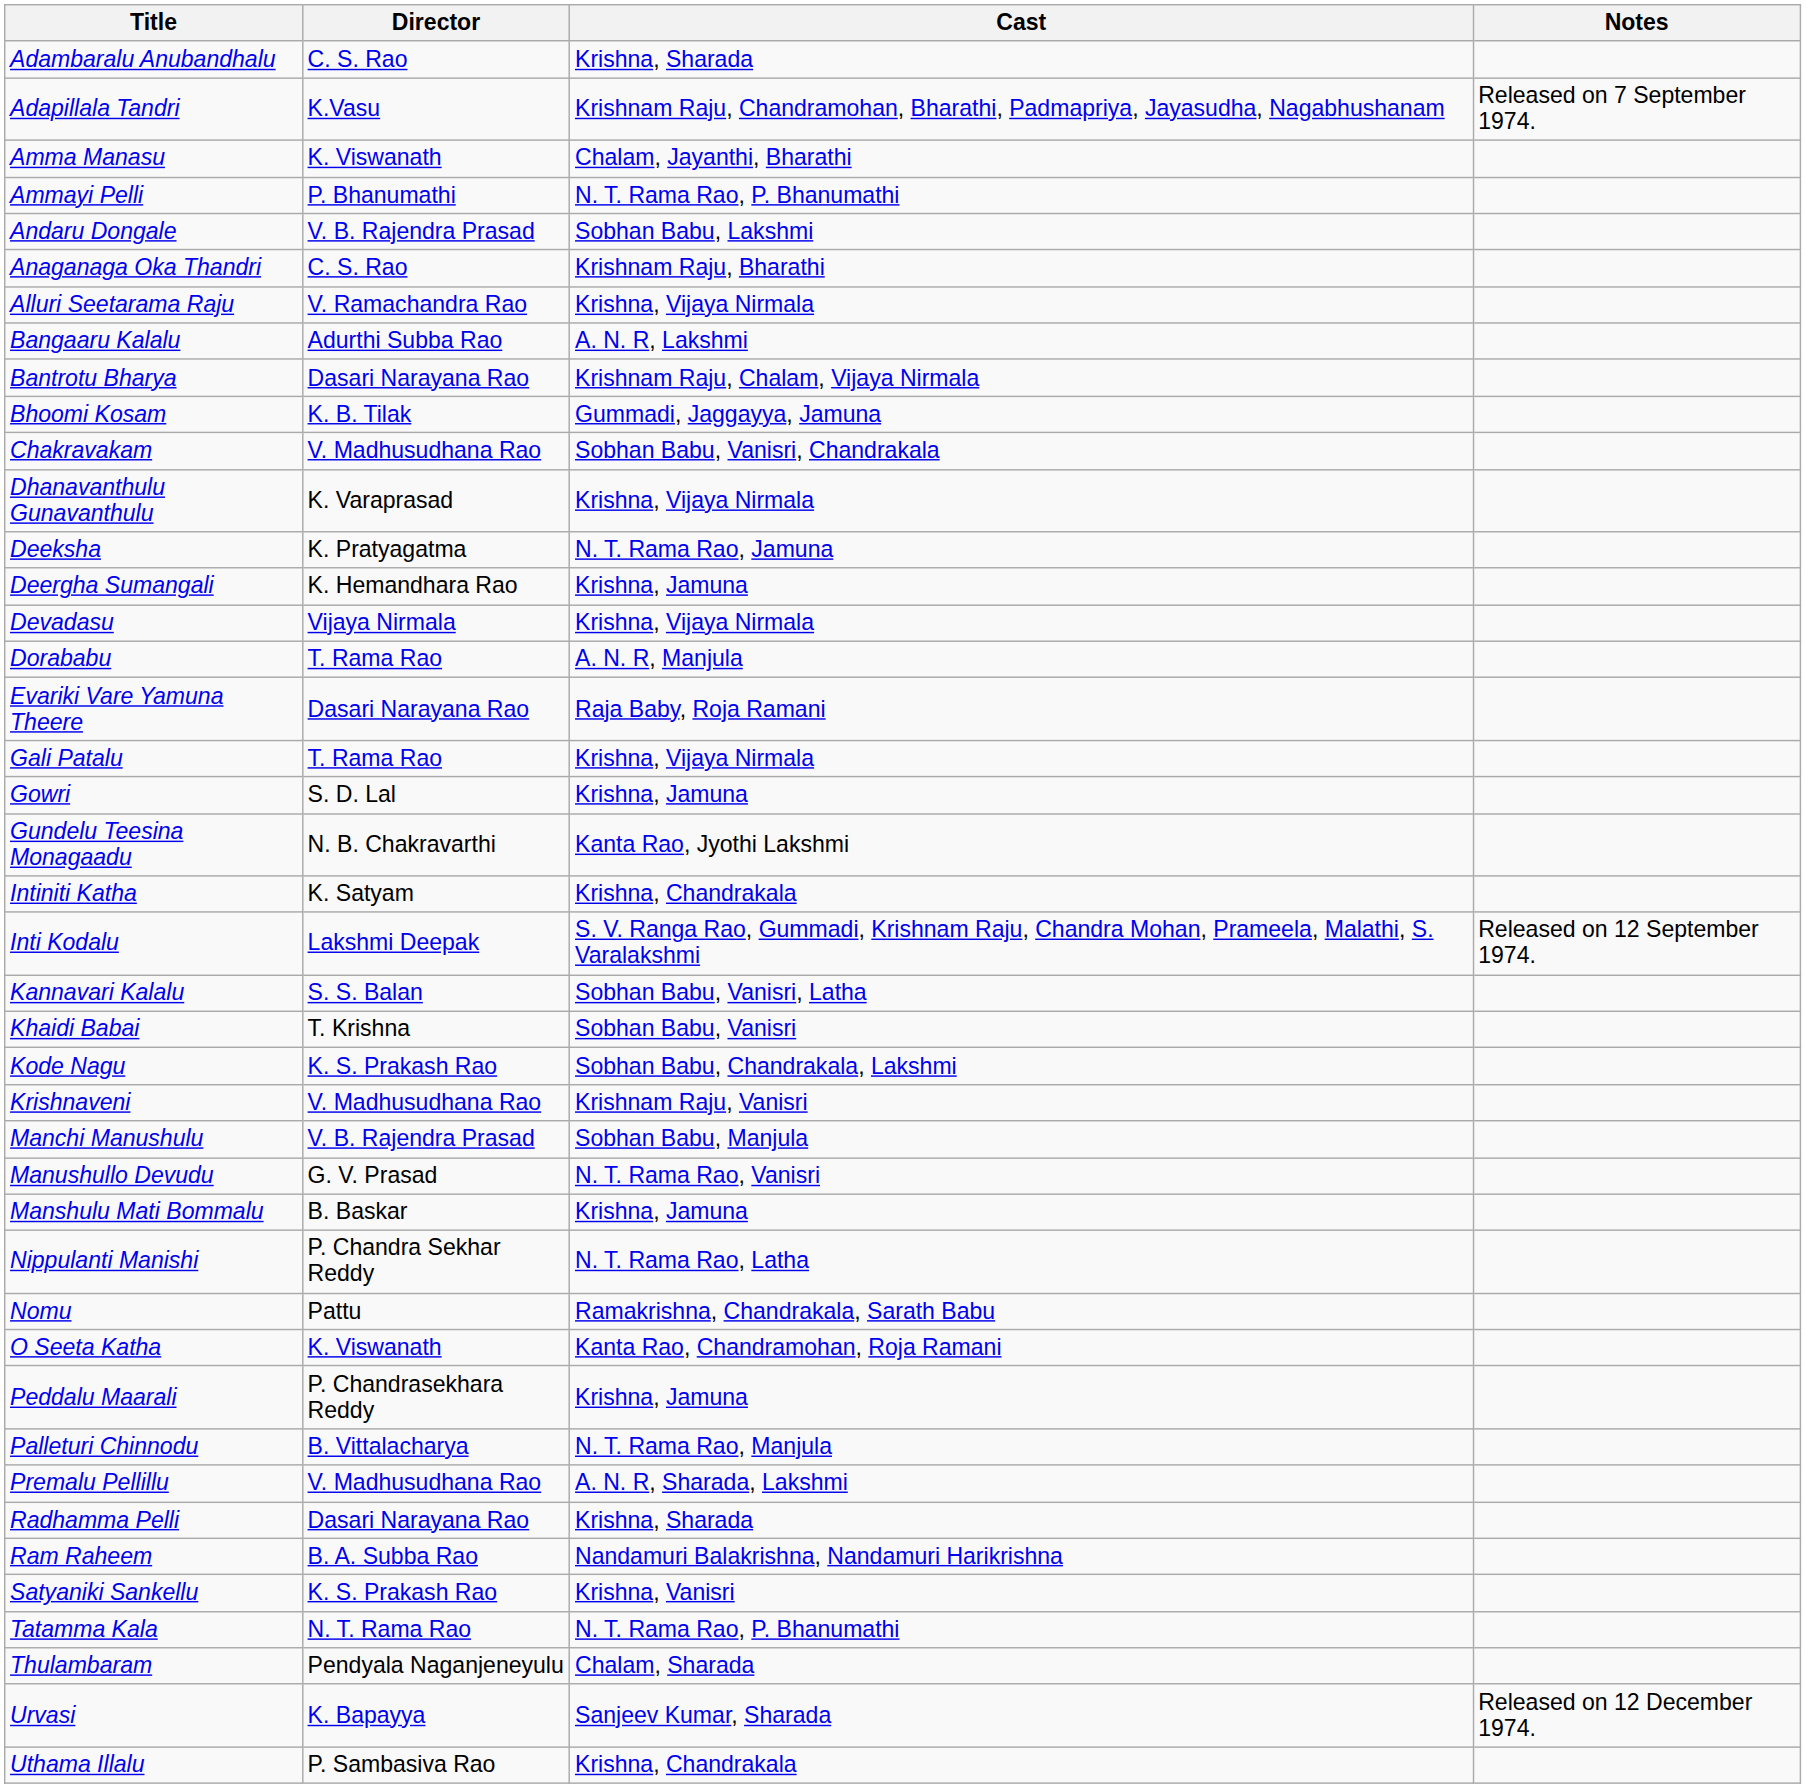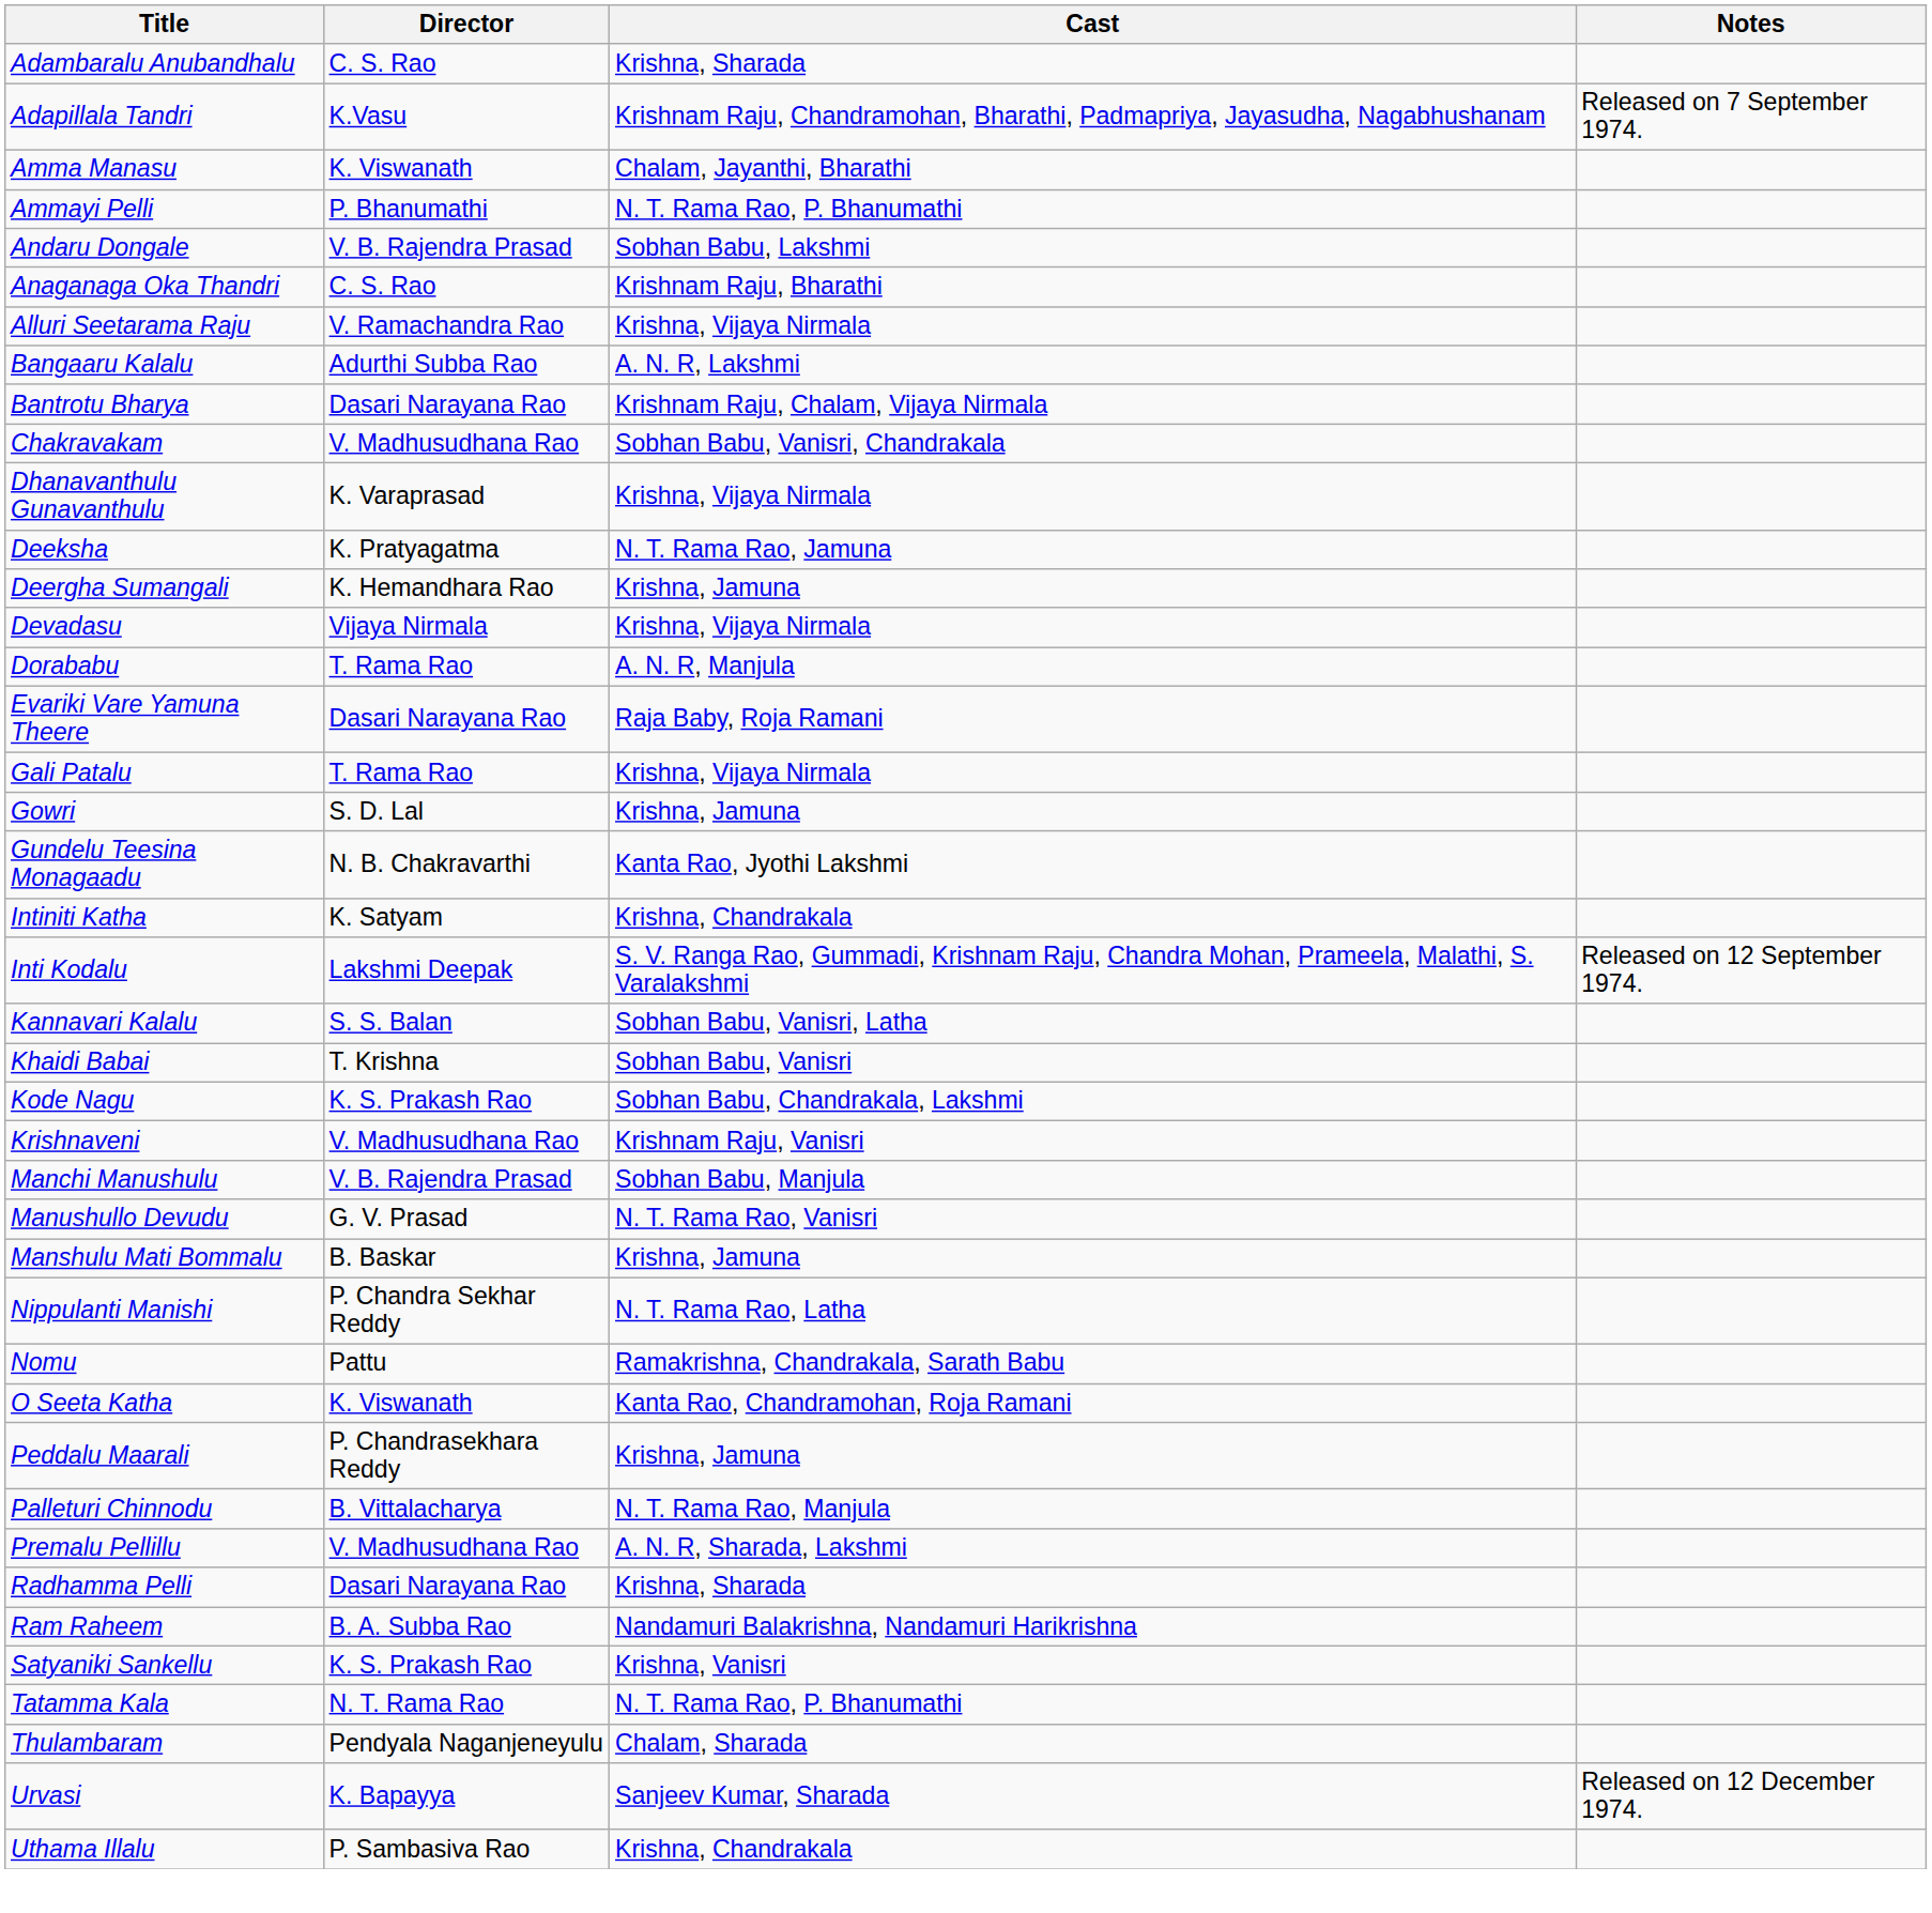- row: Bhoomi Kosam | K. B. Tilak | Gummadi, Jaggayya, Jamuna
